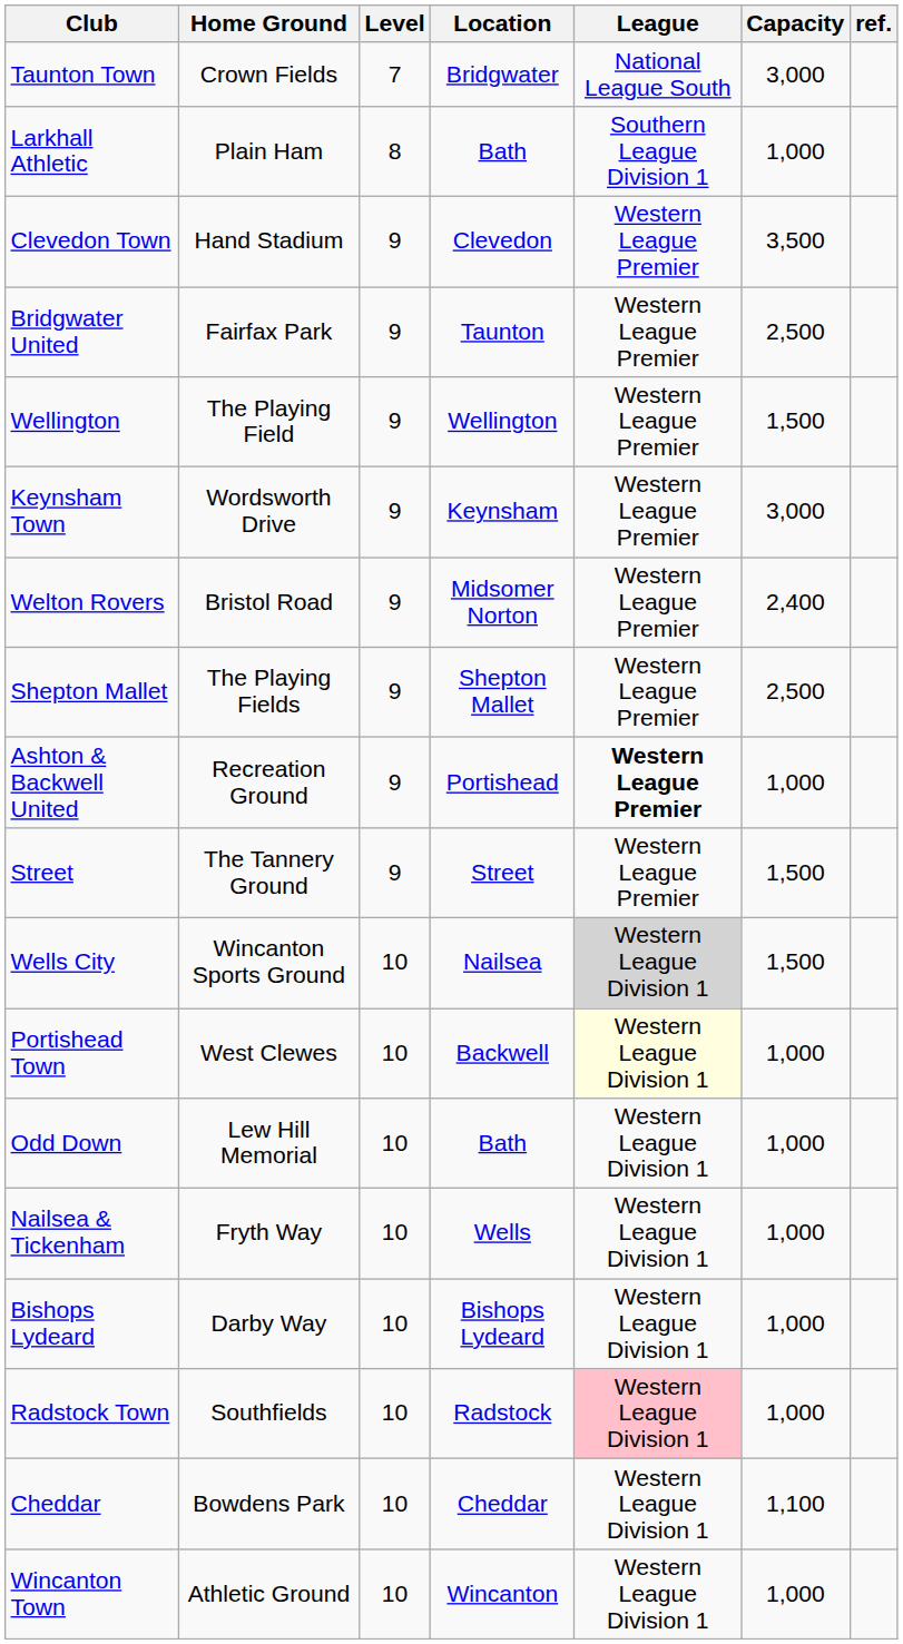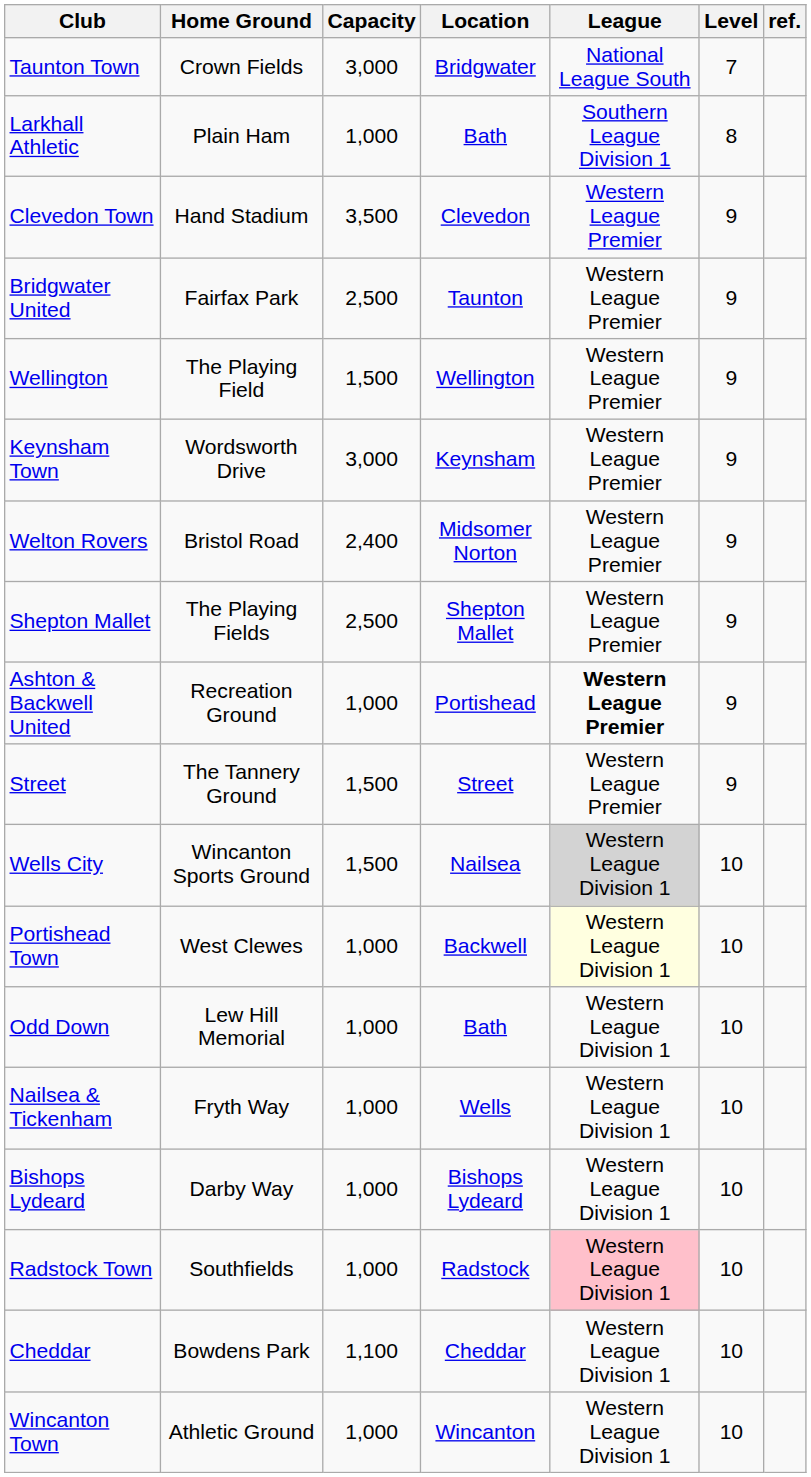columns swapped: Capacity <-> Level
